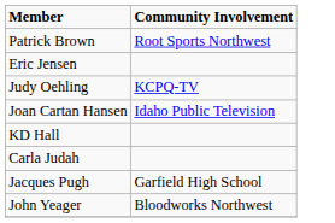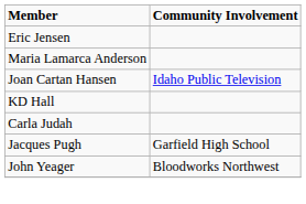- row: Patrick Brown | Root Sports Northwest
+ row: Maria Lamarca Anderson
- row: Judy Oehling | KCPQ-TV
